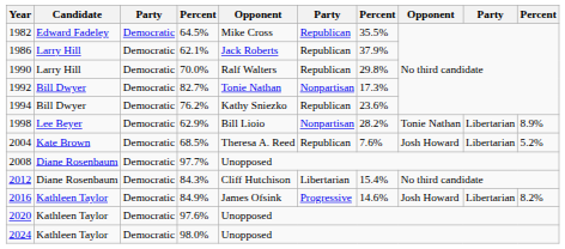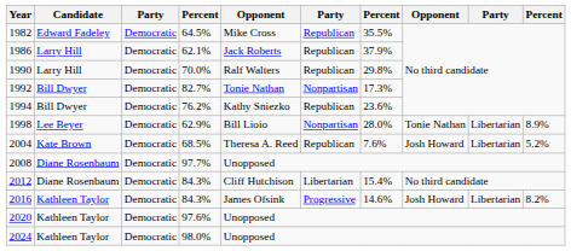1998 | column 7: 28.2% -> 28.0%
2016 | column 4: 84.9% -> 84.3%
